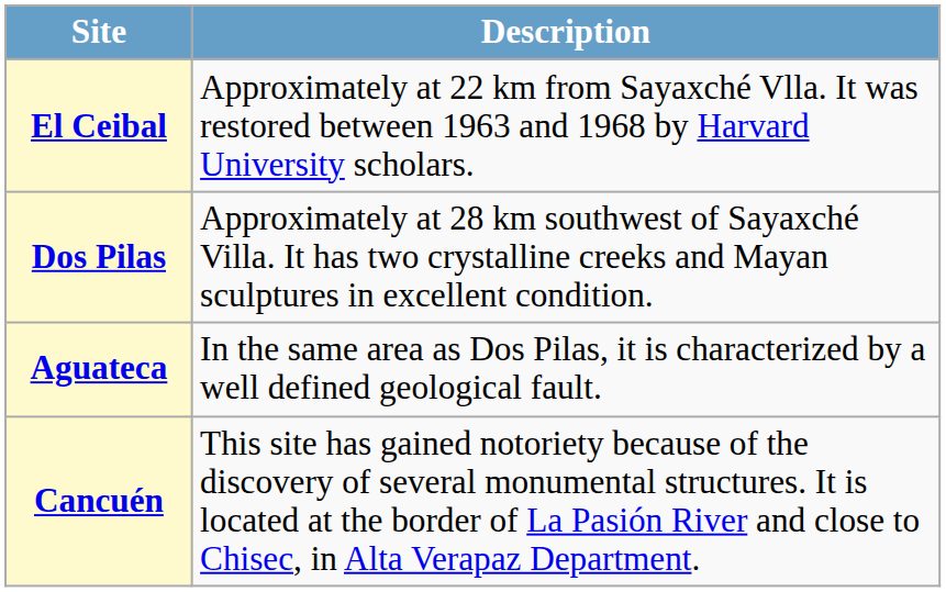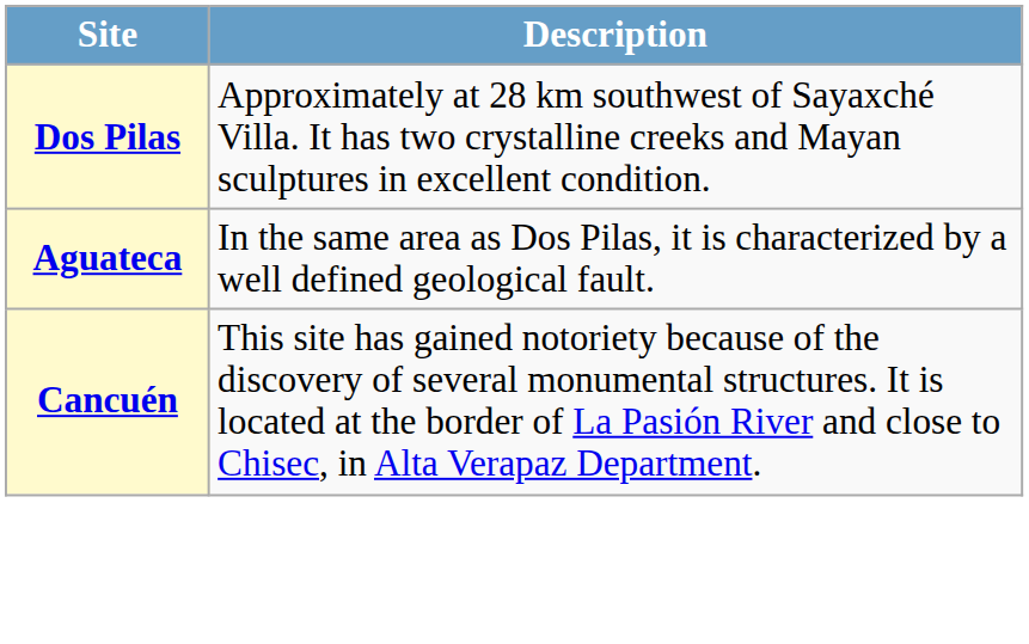- row: El Ceibal | Approximately at 22 km from Sayaxché Vlla. It was restored between 1963 and 1968 by Harvard University scholars.
